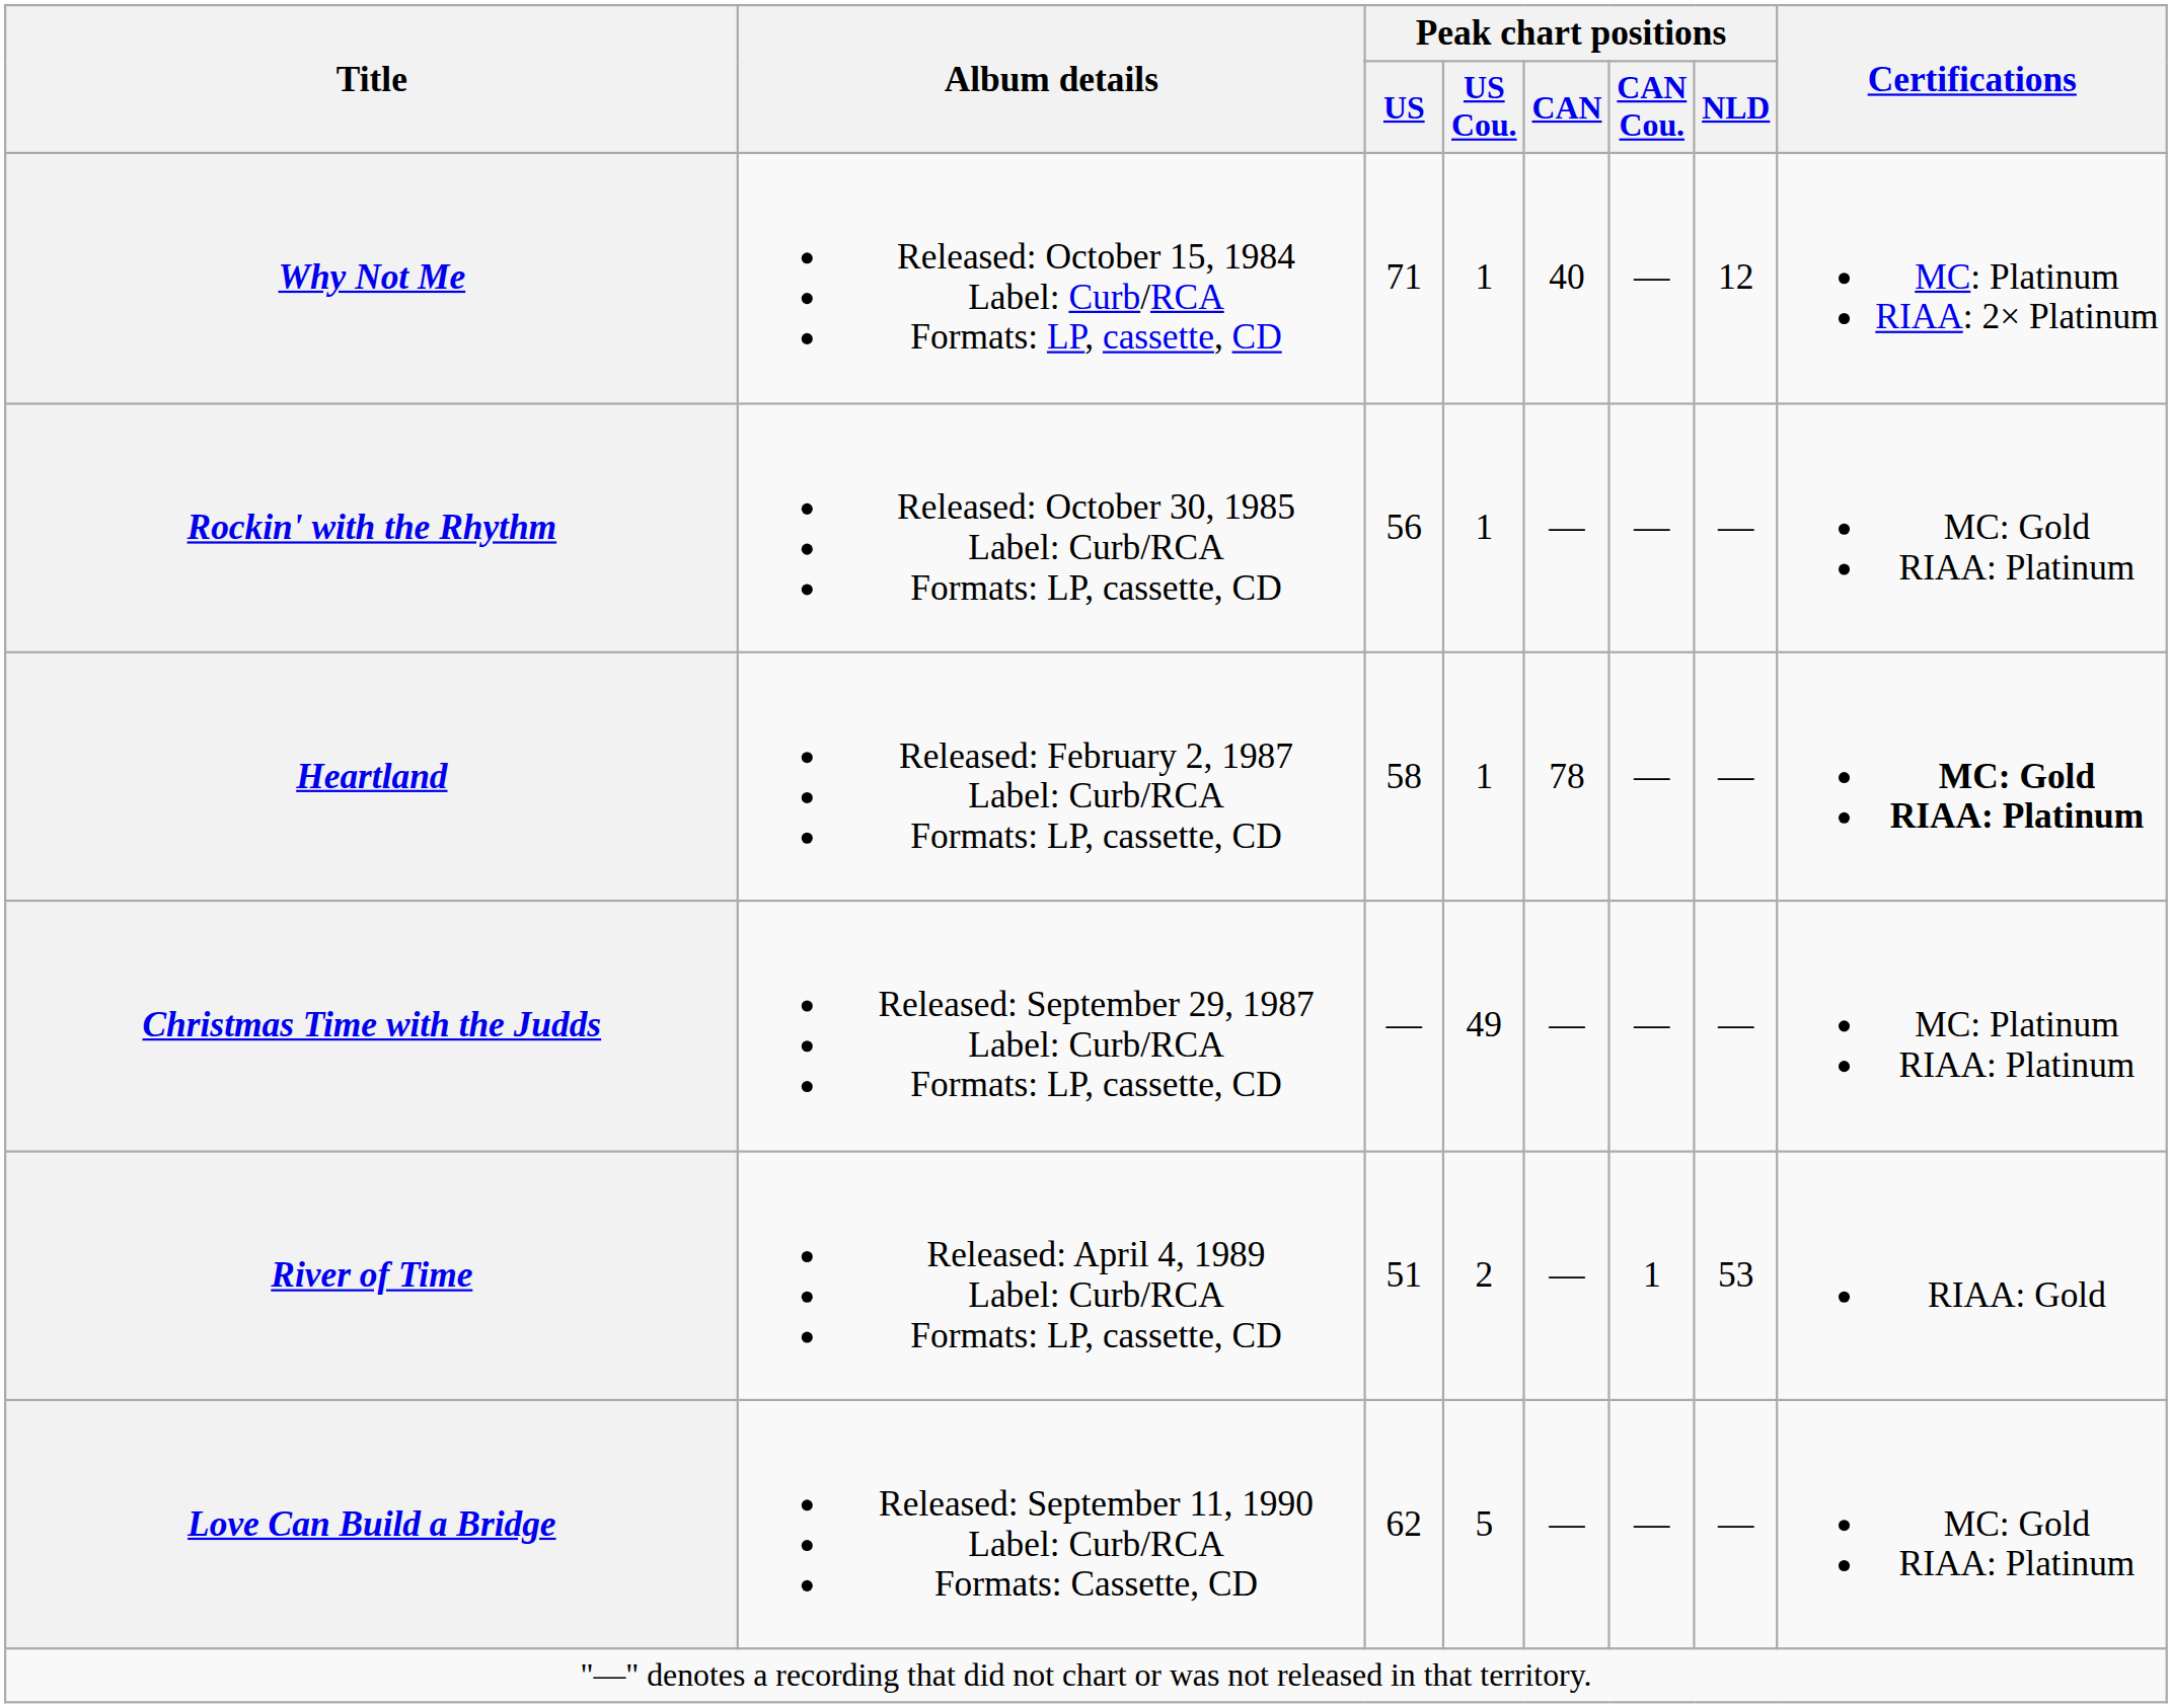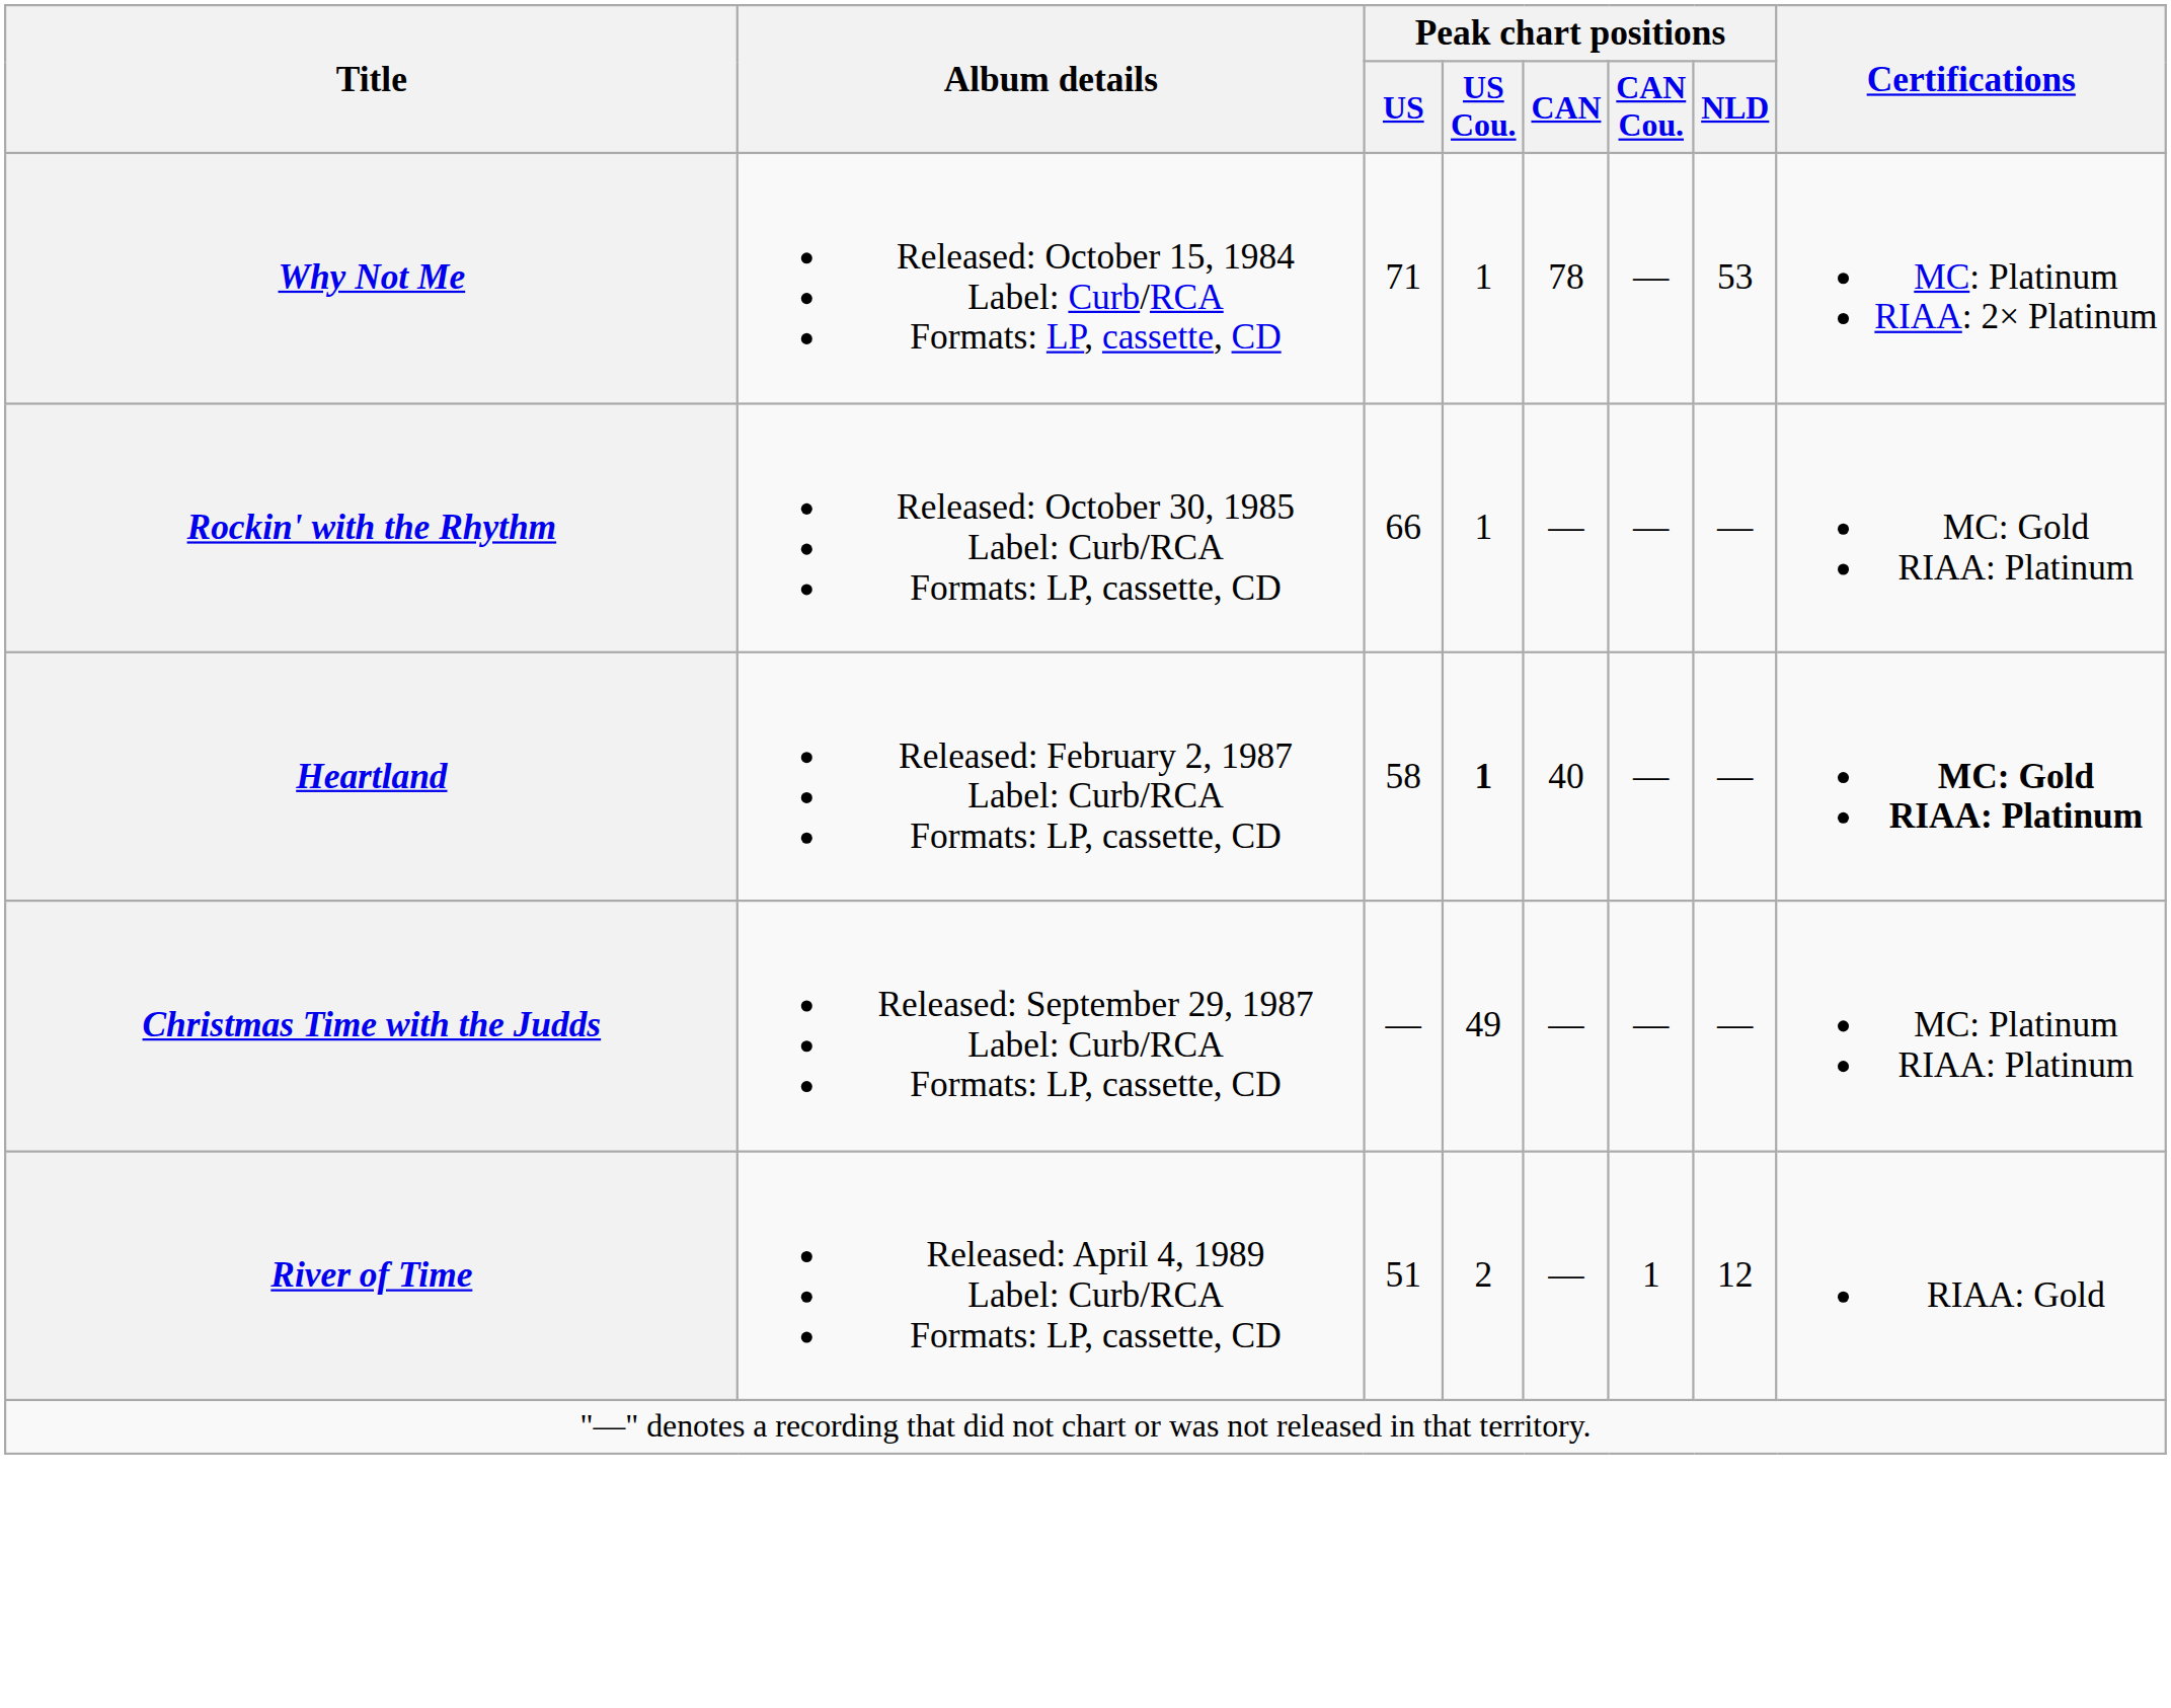Why Not Me | Peak chart positions / CAN: 40 -> 78
Why Not Me | Peak chart positions / NLD: 12 -> 53
Rockin' with the Rhythm | Peak chart positions / US: 56 -> 66
Heartland | Peak chart positions / US Cou.: normal -> bold
Heartland | Peak chart positions / CAN: 78 -> 40
River of Time | Peak chart positions / NLD: 53 -> 12
- row: Love Can Build a Bridge | Released: September 11, 1990 Label: Curb/RCA Formats: Cassette, CD | 62 | 5 | — | — | — | MC: Gold RIAA: Platinum
